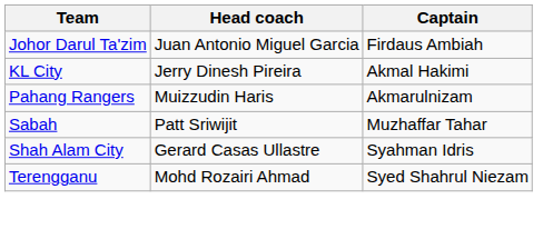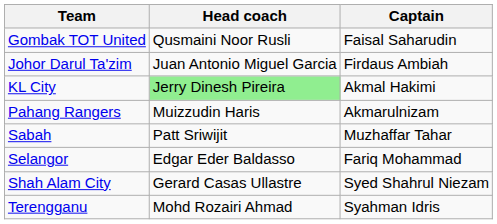+ row: Gombak TOT United | Qusmaini Noor Rusli | Faisal Saharudin
KL City | Head coach: no background -> lightgreen background
+ row: Selangor | Edgar Eder Baldasso | Fariq Mohammad
Shah Alam City | Captain: Syahman Idris -> Syed Shahrul Niezam
Terengganu | Captain: Syed Shahrul Niezam -> Syahman Idris
